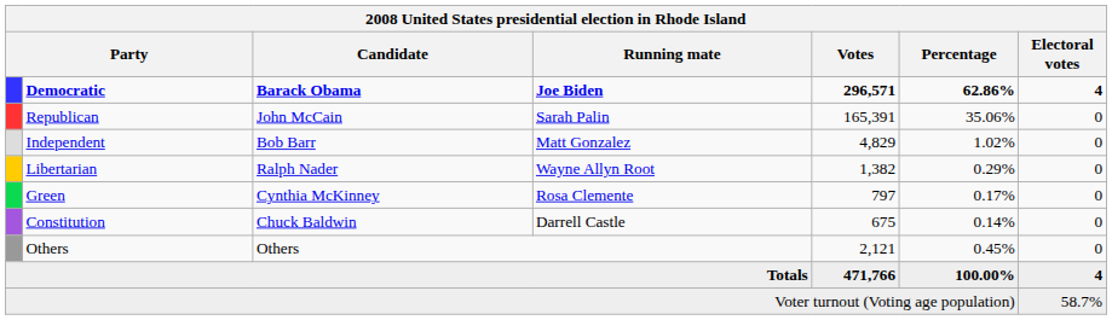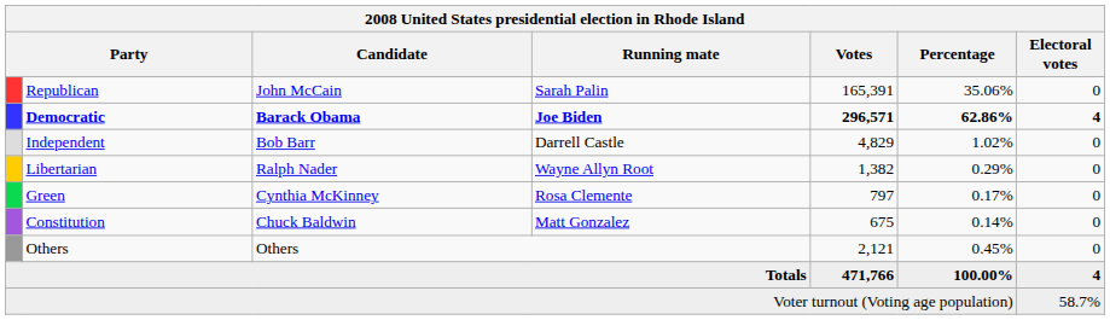rows swapped: Democratic <-> Republican
Independent | Running mate: Matt Gonzalez -> Darrell Castle
Constitution | Running mate: Darrell Castle -> Matt Gonzalez
